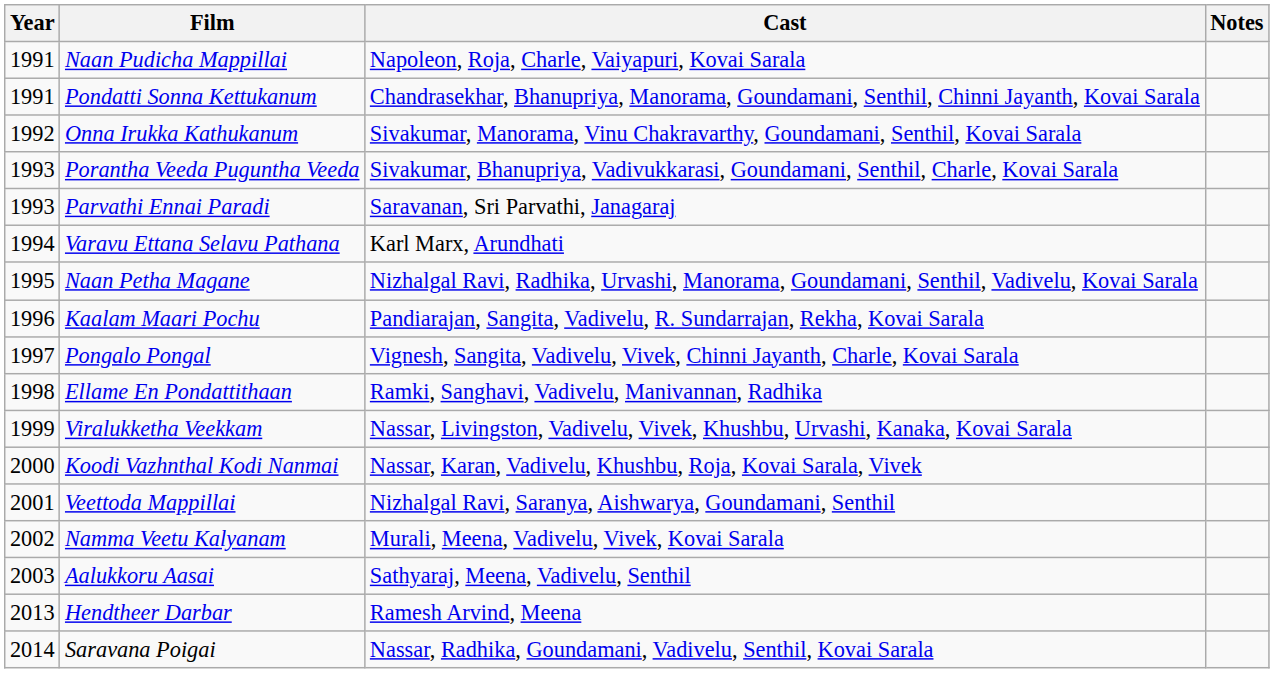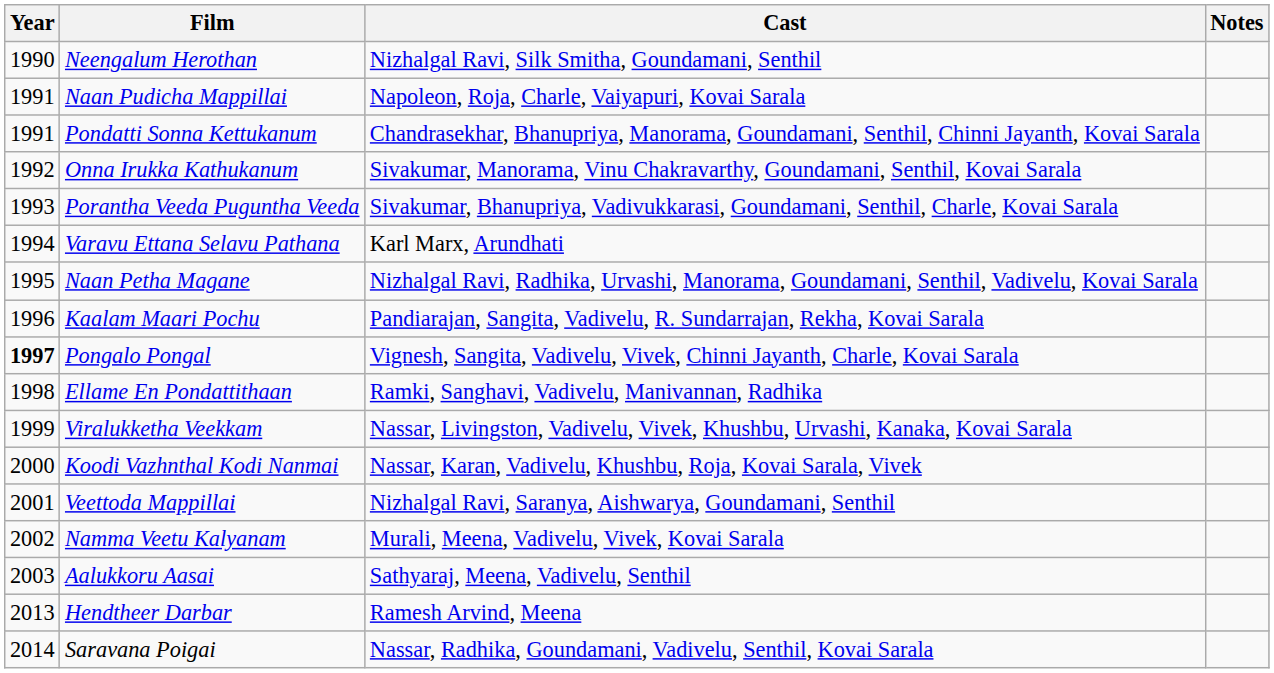+ row: 1990 | Neengalum Herothan | Nizhalgal Ravi, Silk Smitha, Goundamani, Senthil
- row: 1993 | Parvathi Ennai Paradi | Saravanan, Sri Parvathi, Janagaraj
Pongalo Pongal | Year: normal -> bold
